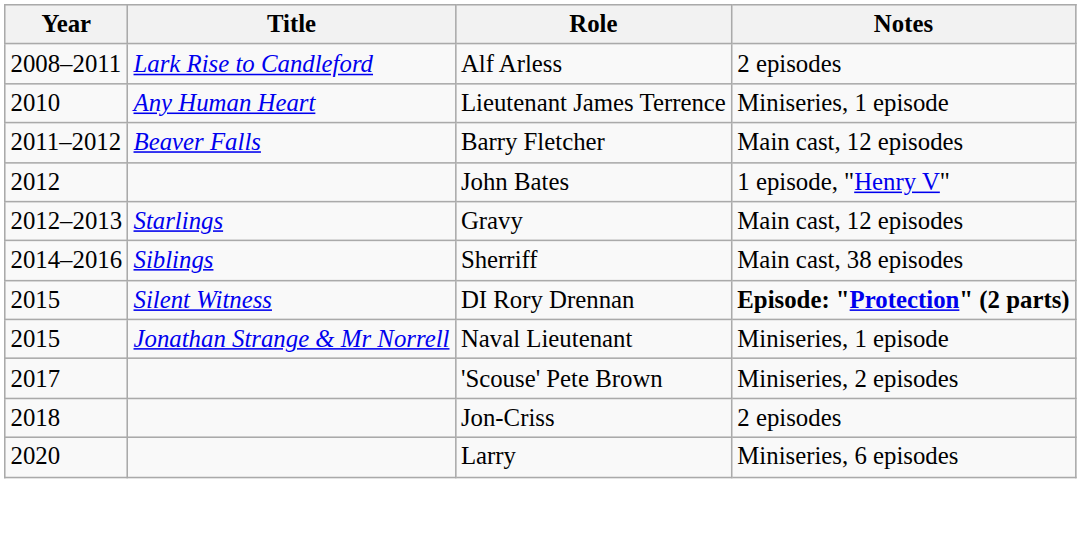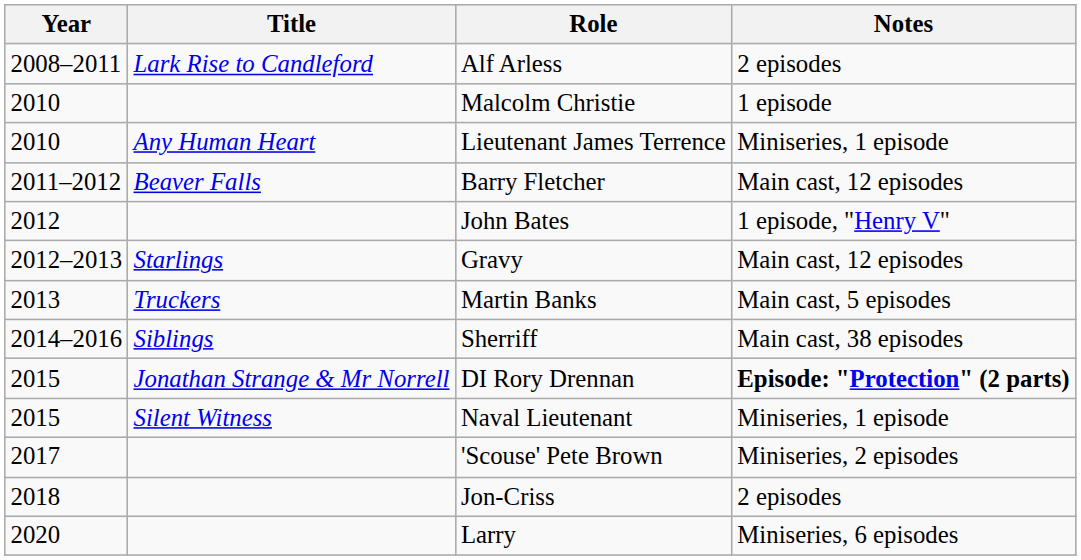+ row: 2010 | Malcolm Christie | 1 episode
+ row: 2013 | Truckers | Martin Banks | Main cast, 5 episodes
DI Rory Drennan | Title: Silent Witness -> Jonathan Strange & Mr Norrell
Naval Lieutenant | Title: Jonathan Strange & Mr Norrell -> Silent Witness
